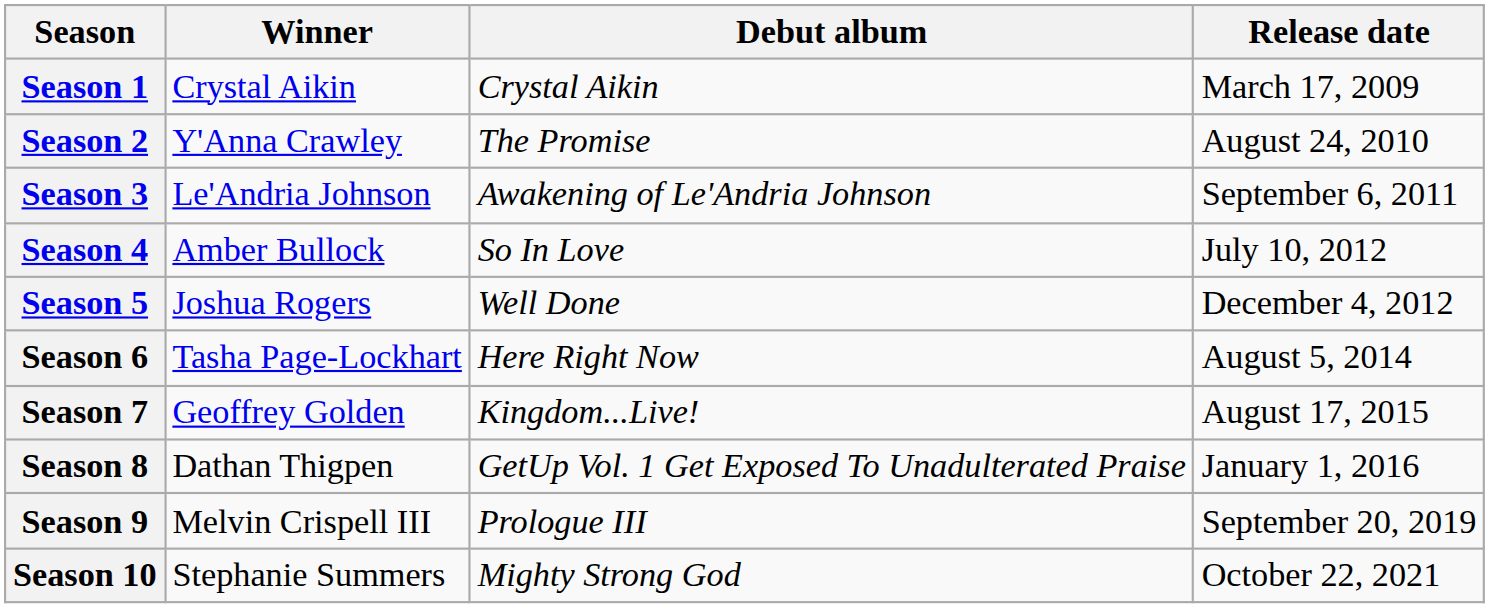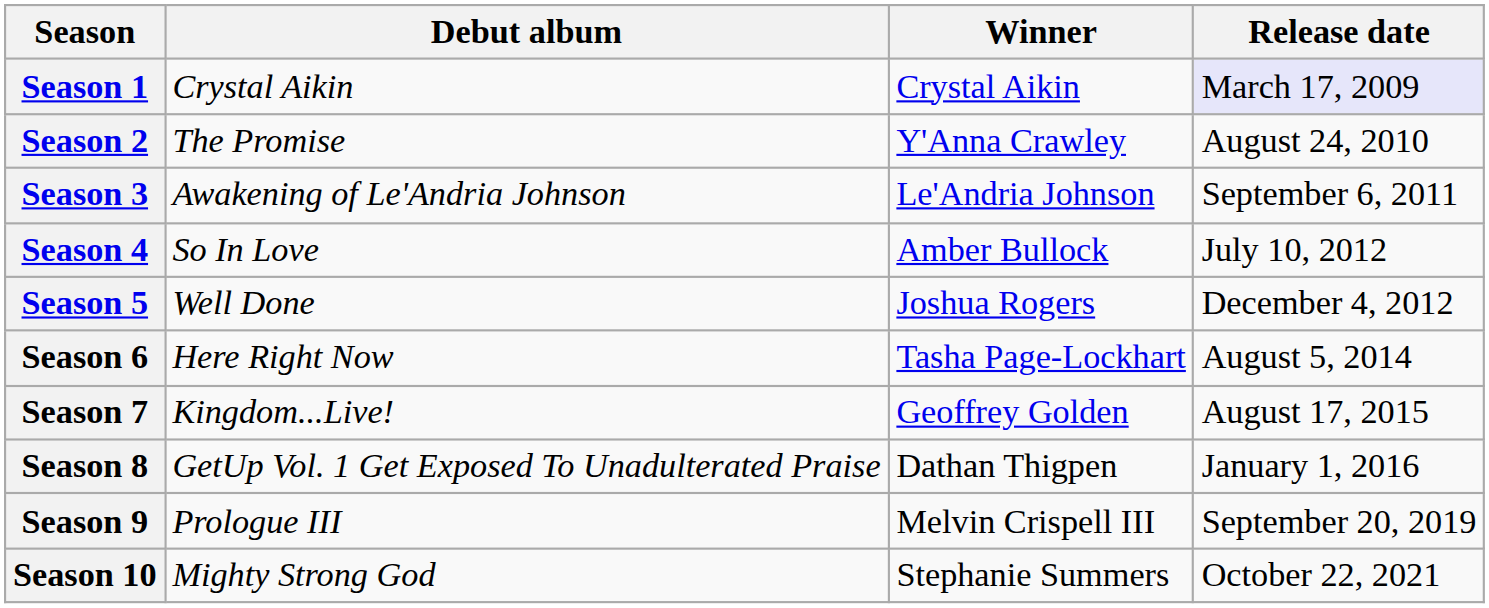columns swapped: Winner <-> Debut album
Season 1 | Release date: no background -> lavender background
